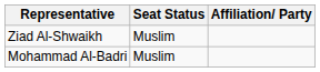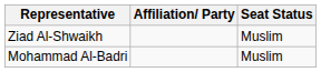columns swapped: Affiliation/ Party <-> Seat Status
